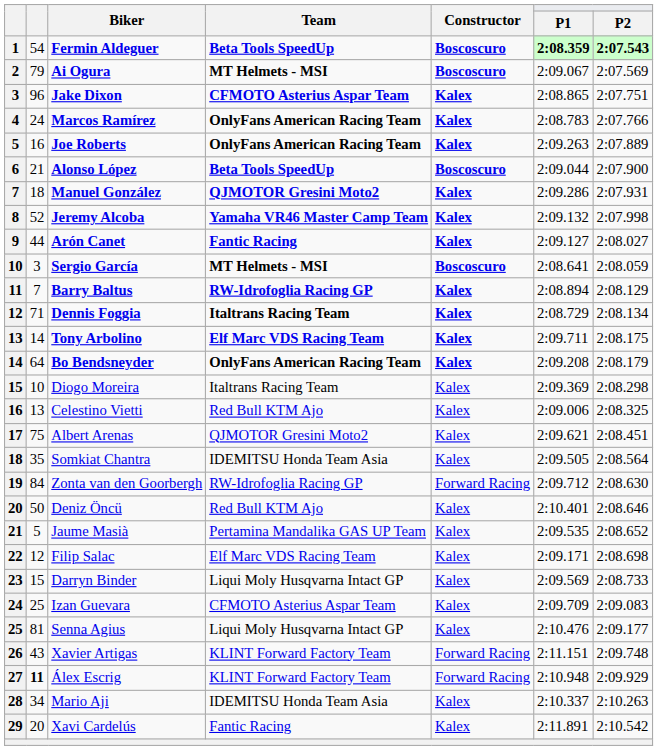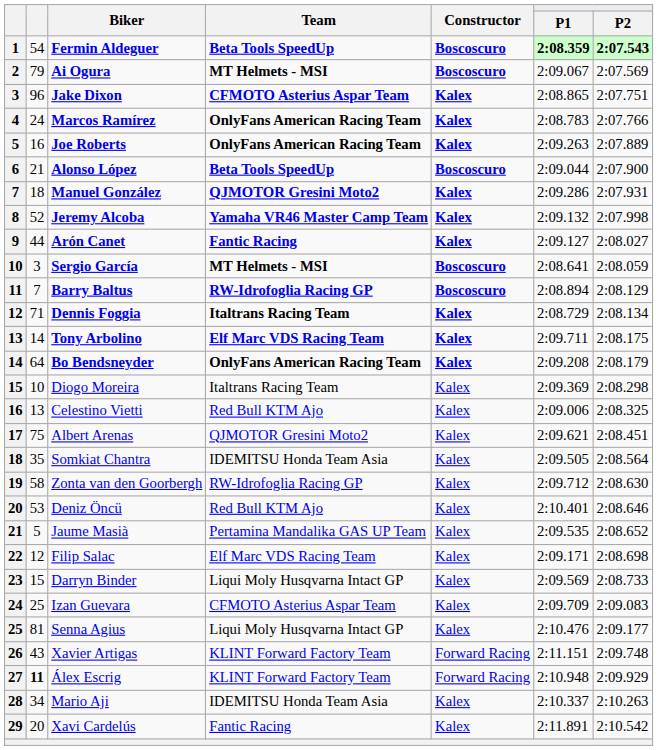Barry Baltus | Constructor: Kalex -> Boscoscuro
Zonta van den Goorbergh | column 2: 84 -> 58
Zonta van den Goorbergh | Constructor: Forward Racing -> Kalex
Deniz Öncü | column 2: 50 -> 53
